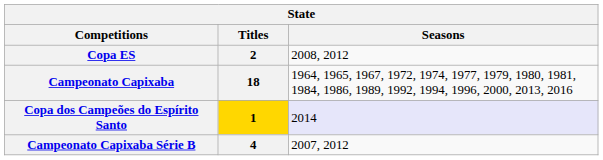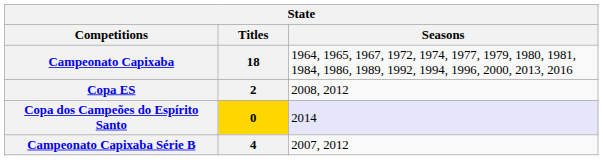rows swapped: Campeonato Capixaba <-> Copa ES
Copa dos Campeões do Espírito Santo | Titles: 1 -> 0
